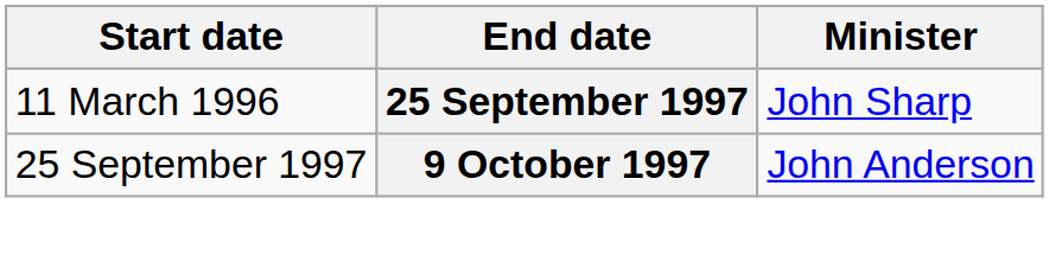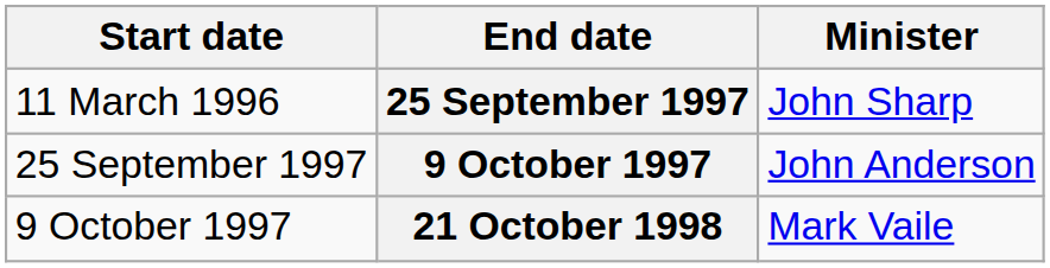+ row: 9 October 1997 | 21 October 1998 | Mark Vaile
